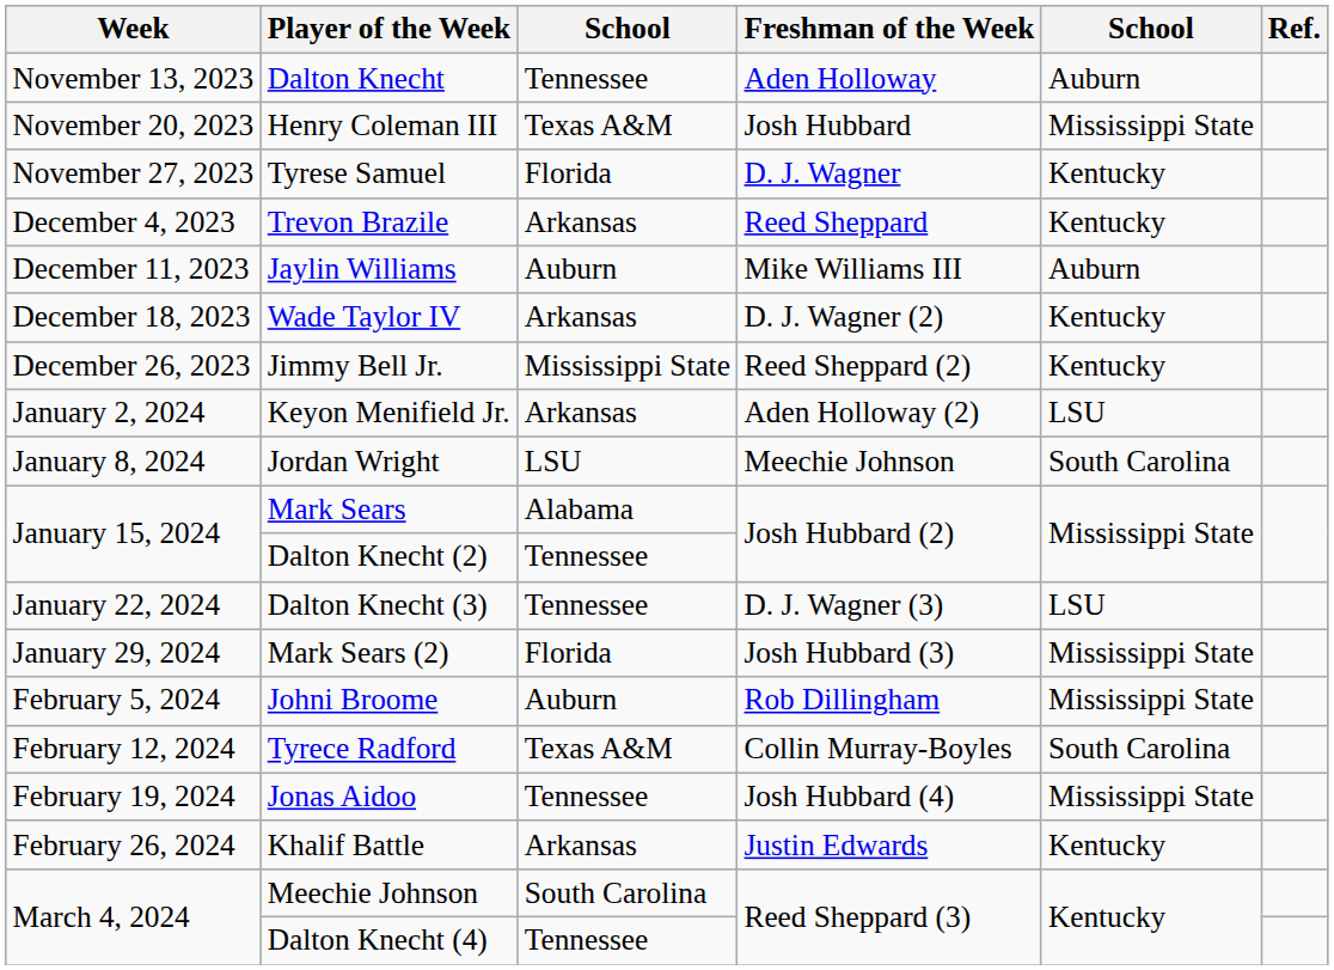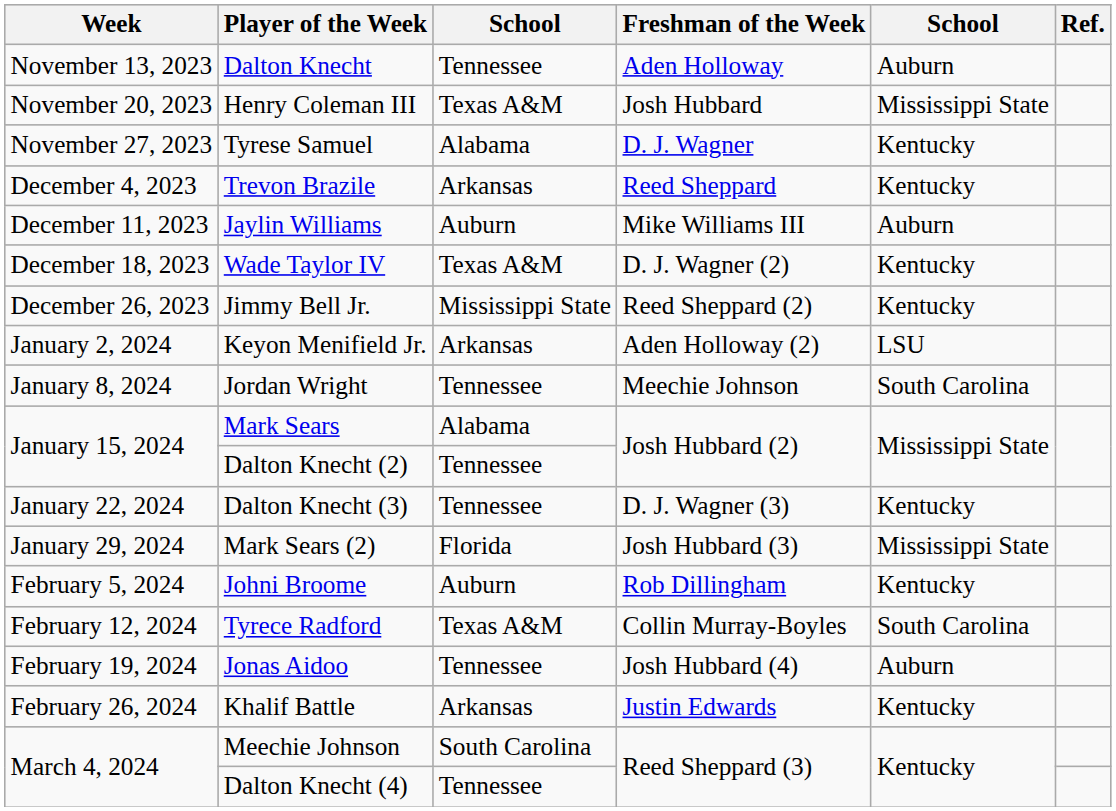Tyrese Samuel | column 3: Florida -> Alabama
Wade Taylor IV | column 3: Arkansas -> Texas A&M
Jordan Wright | column 3: LSU -> Tennessee
Dalton Knecht (3) | column 5: LSU -> Kentucky
Johni Broome | column 5: Mississippi State -> Kentucky
Jonas Aidoo | column 5: Mississippi State -> Auburn
